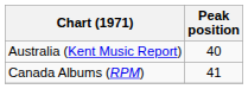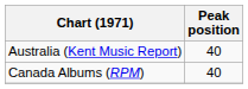Canada Albums (RPM) | Peak position: 41 -> 40
